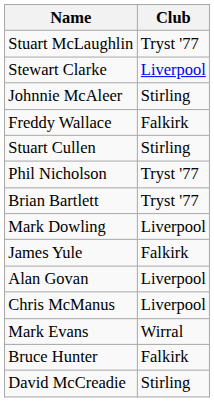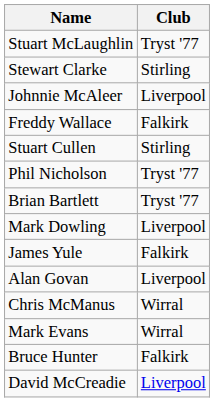Stewart Clarke | Club: Liverpool -> Stirling
Johnnie McAleer | Club: Stirling -> Liverpool
Chris McManus | Club: Liverpool -> Wirral
David McCreadie | Club: Stirling -> Liverpool
